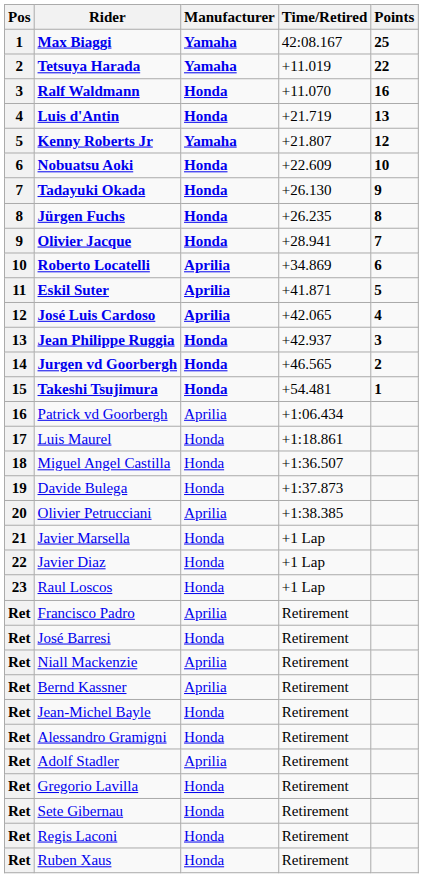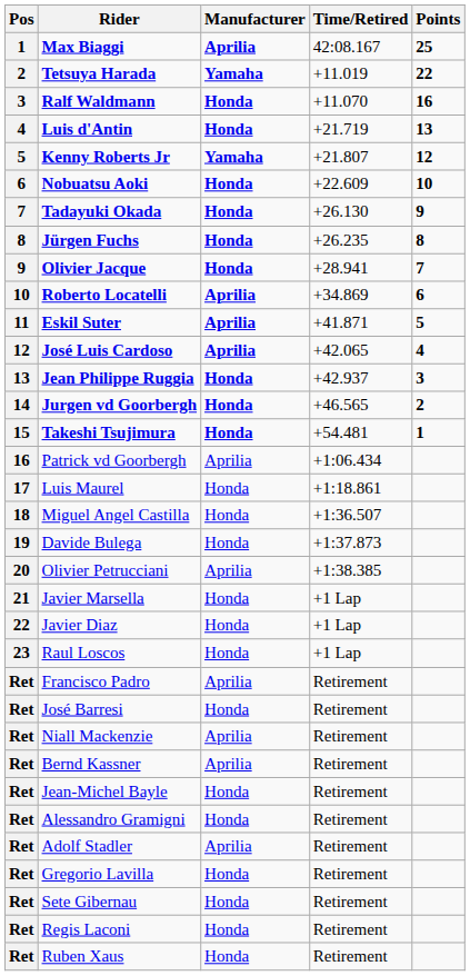Max Biaggi | Manufacturer: Yamaha -> Aprilia
